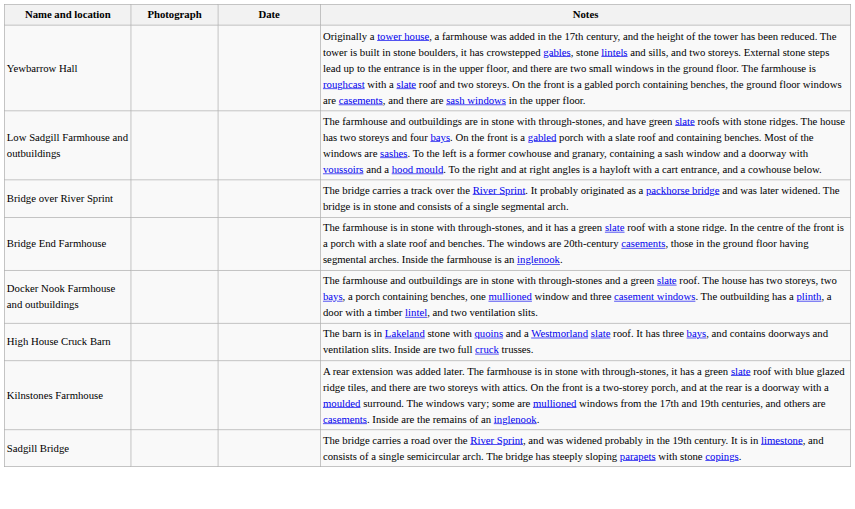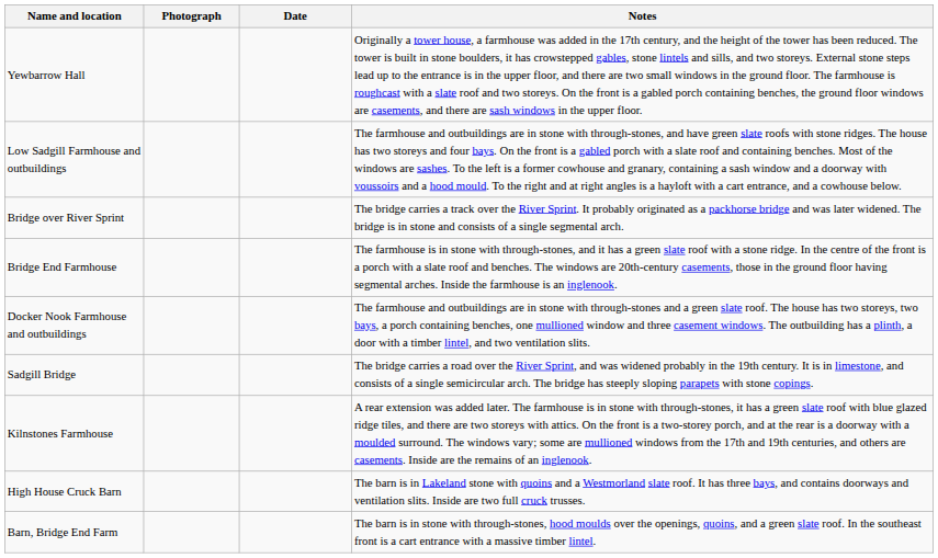rows swapped: High House Cruck Barn <-> Sadgill Bridge
+ row: Barn, Bridge End Farm | The barn is in stone with through-stones, hood moulds over the openings, quoins, and a green slate roof. In the southeast front is a cart entrance with a massive timber lintel.
